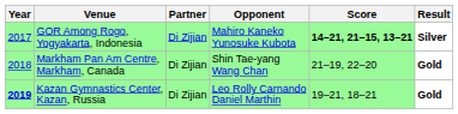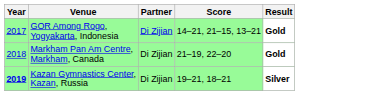- column: Opponent | Mahiro Kaneko Yunosuke Kubota | Shin Tae-yang Wang Chan | Leo Rolly Carnando Daniel Marthin
GOR Among Rogo, Yogyakarta, Indonesia | Score: bold -> normal
GOR Among Rogo, Yogyakarta, Indonesia | Result: Silver -> Gold
Kazan Gymnastics Center, Kazan, Russia | Result: Gold -> Silver
